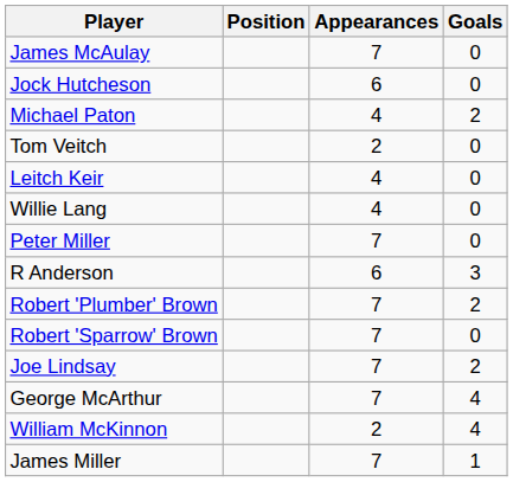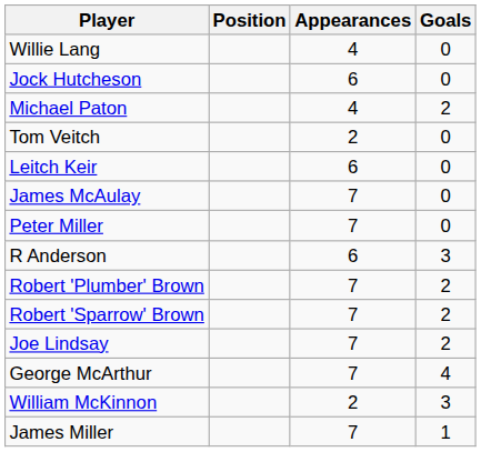rows swapped: James McAulay <-> Willie Lang
Leitch Keir | Appearances: 4 -> 6
Robert 'Sparrow' Brown | Goals: 0 -> 2
William McKinnon | Goals: 4 -> 3
